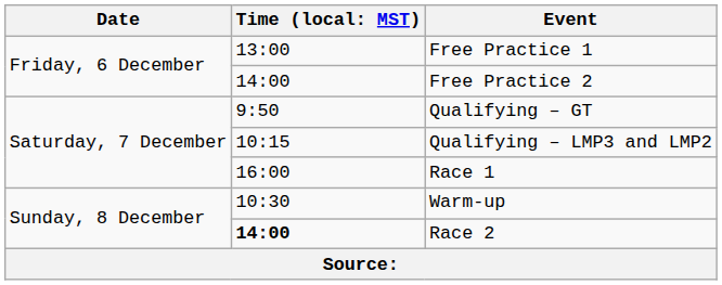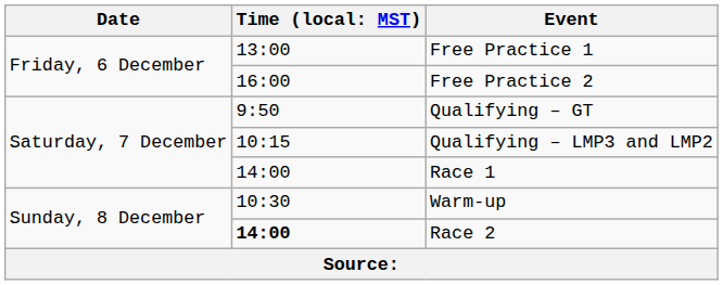Free Practice 2 | column 2: 14:00 -> 16:00
Race 1 | column 2: 16:00 -> 14:00
